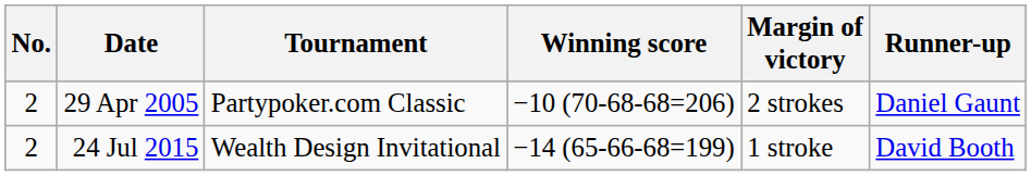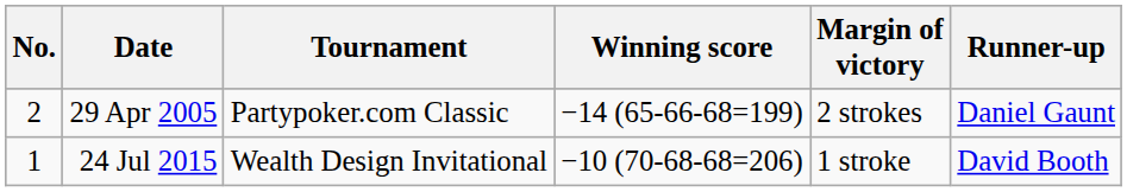29 Apr 2005 | Winning score: −10 (70-68-68=206) -> −14 (65-66-68=199)
24 Jul 2015 | No.: 2 -> 1
24 Jul 2015 | Winning score: −14 (65-66-68=199) -> −10 (70-68-68=206)
